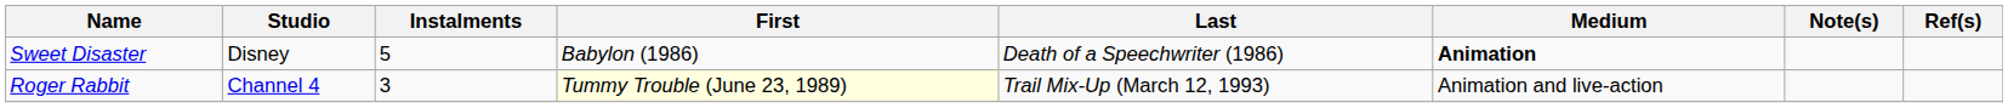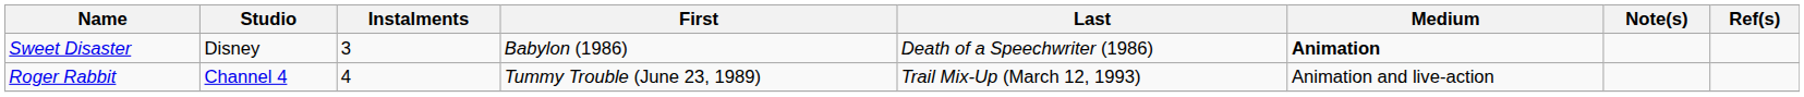Sweet Disaster | Instalments: 5 -> 3
Roger Rabbit | Instalments: 3 -> 4
Roger Rabbit | First: lightyellow background -> no background
